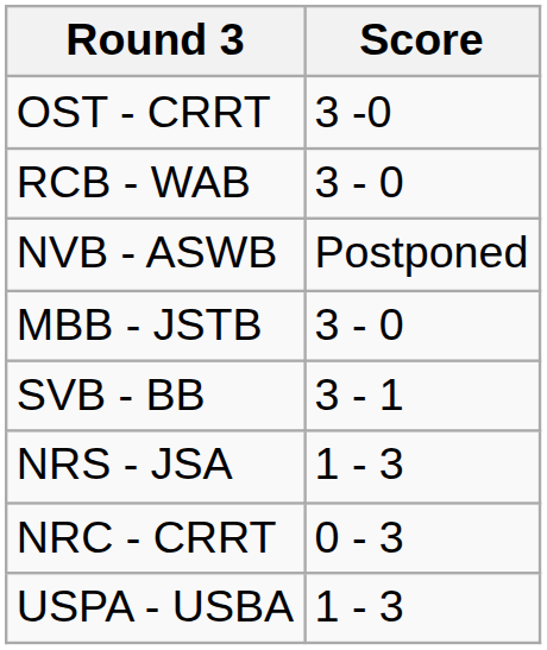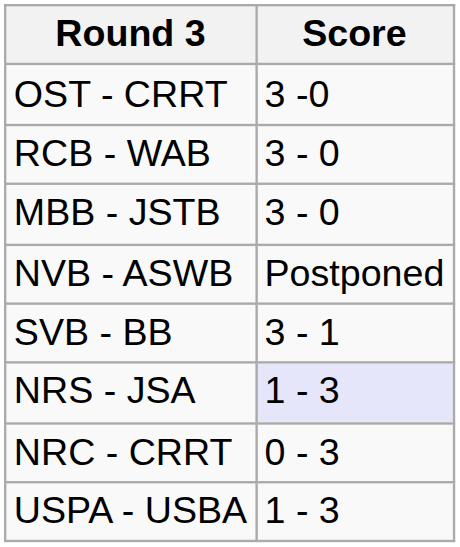rows swapped: MBB - JSTB <-> NVB - ASWB
NRS - JSA | Score: no background -> lavender background
